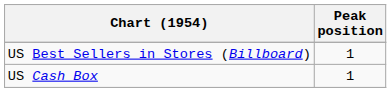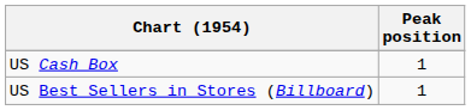rows swapped: US Best Sellers in Stores (Billboard) <-> US Cash Box
